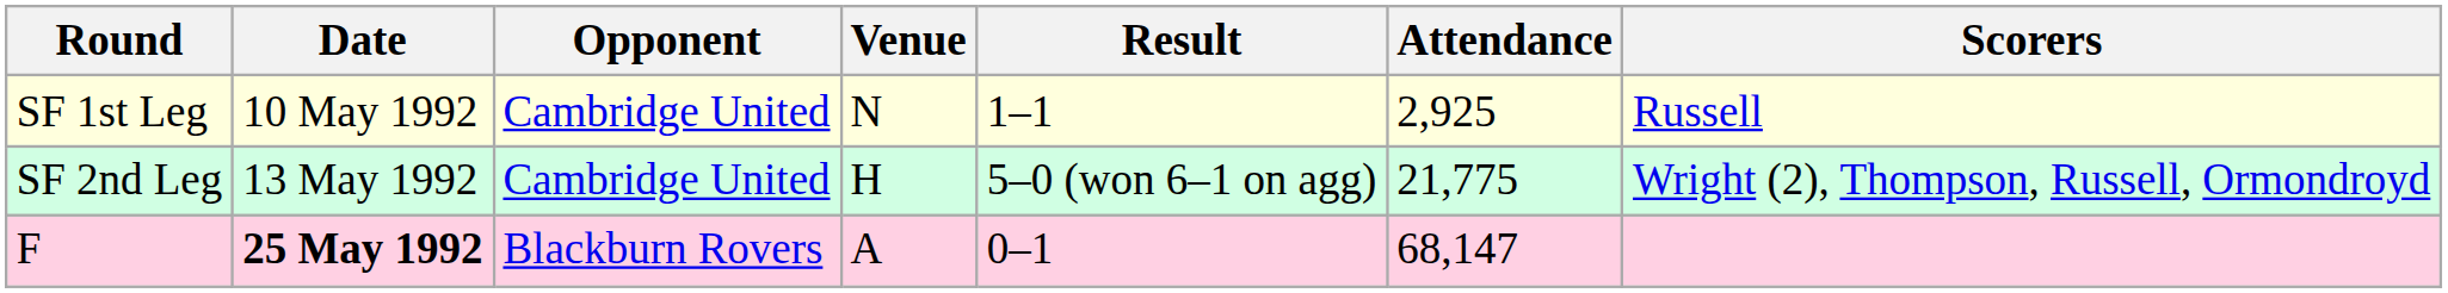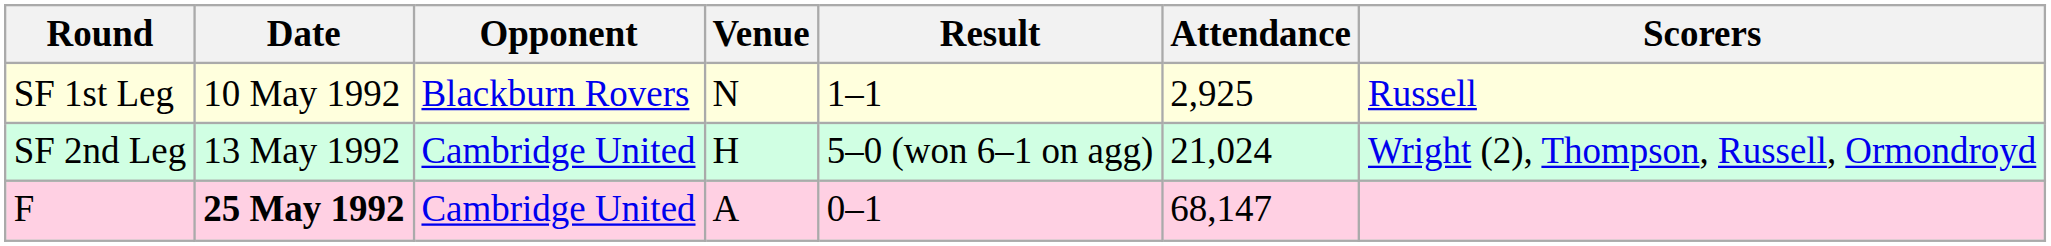SF 1st Leg | Opponent: Cambridge United -> Blackburn Rovers
SF 2nd Leg | Attendance: 21,775 -> 21,024
F | Opponent: Blackburn Rovers -> Cambridge United
